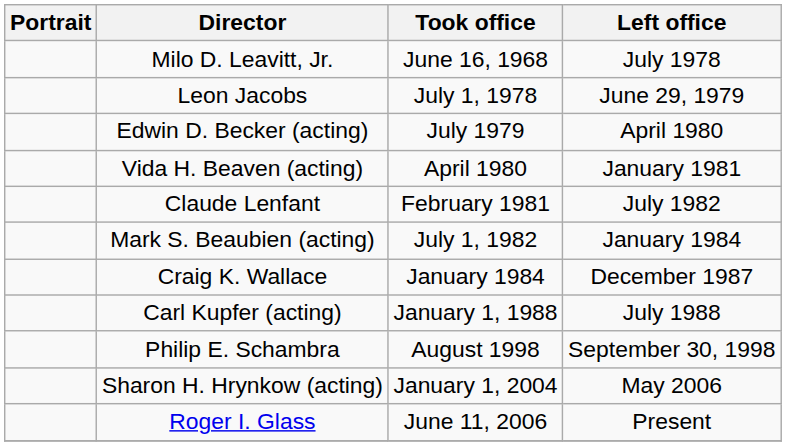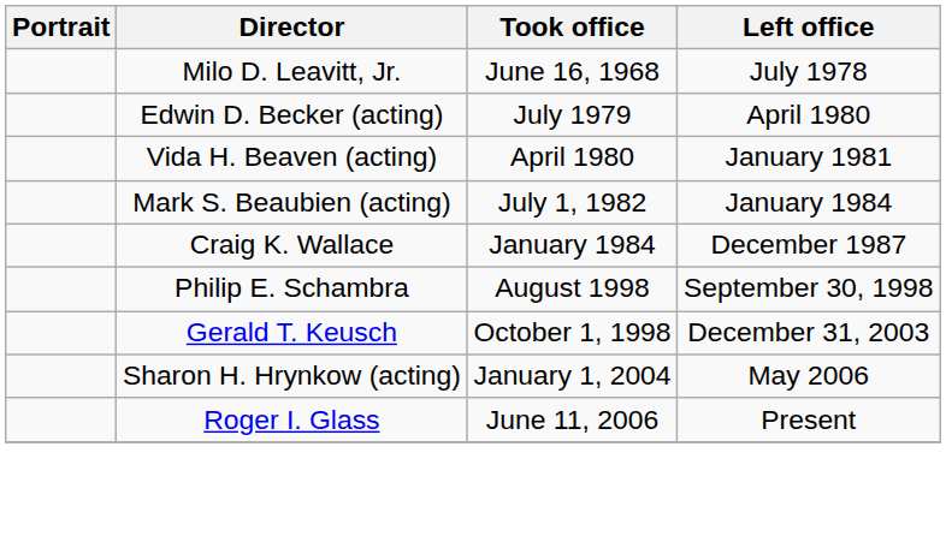- row: Leon Jacobs | July 1, 1978 | June 29, 1979
- row: Claude Lenfant | February 1981 | July 1982
- row: Carl Kupfer (acting) | January 1, 1988 | July 1988
+ row: Gerald T. Keusch | October 1, 1998 | December 31, 2003
